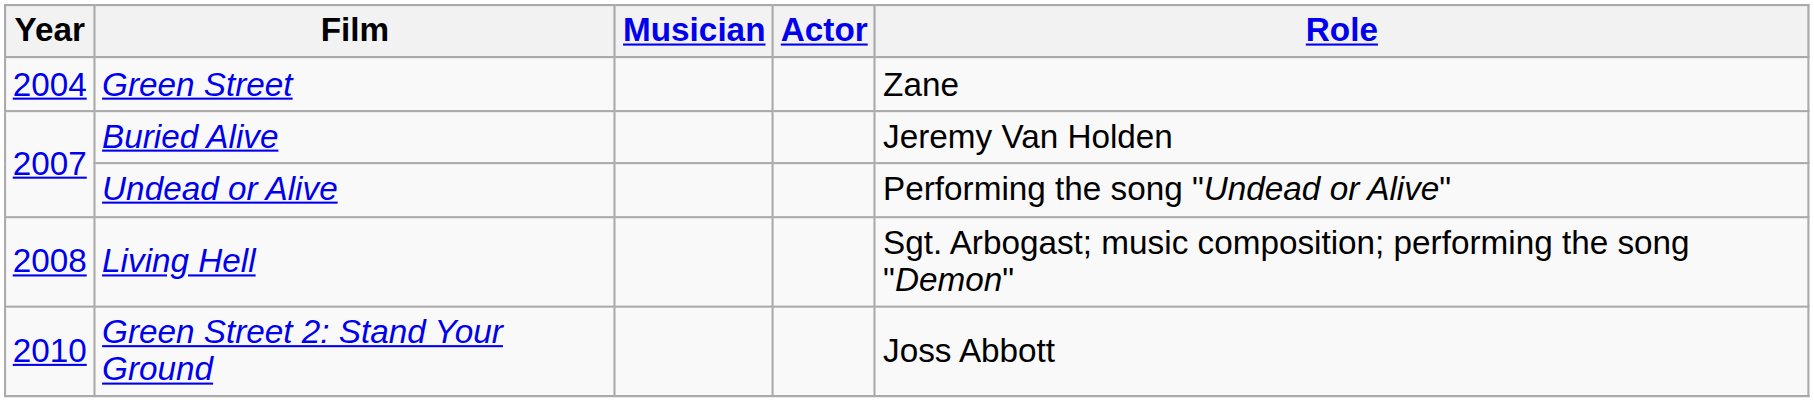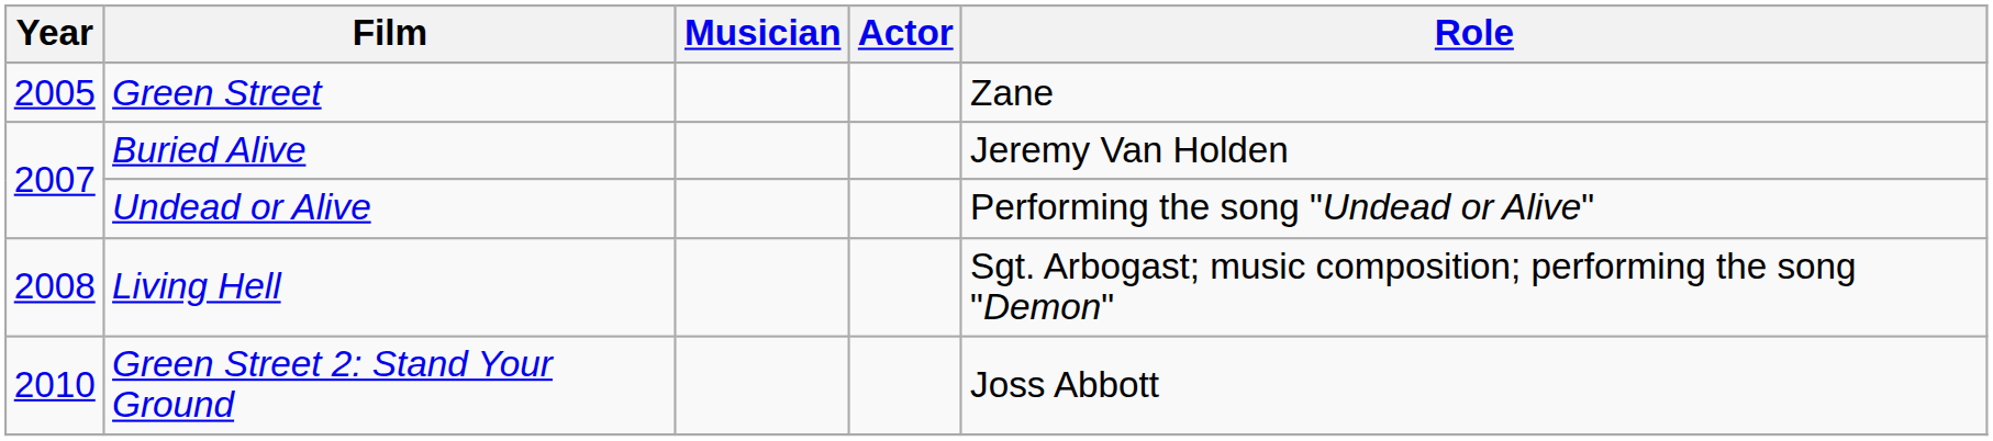Green Street | Year: 2004 -> 2005
